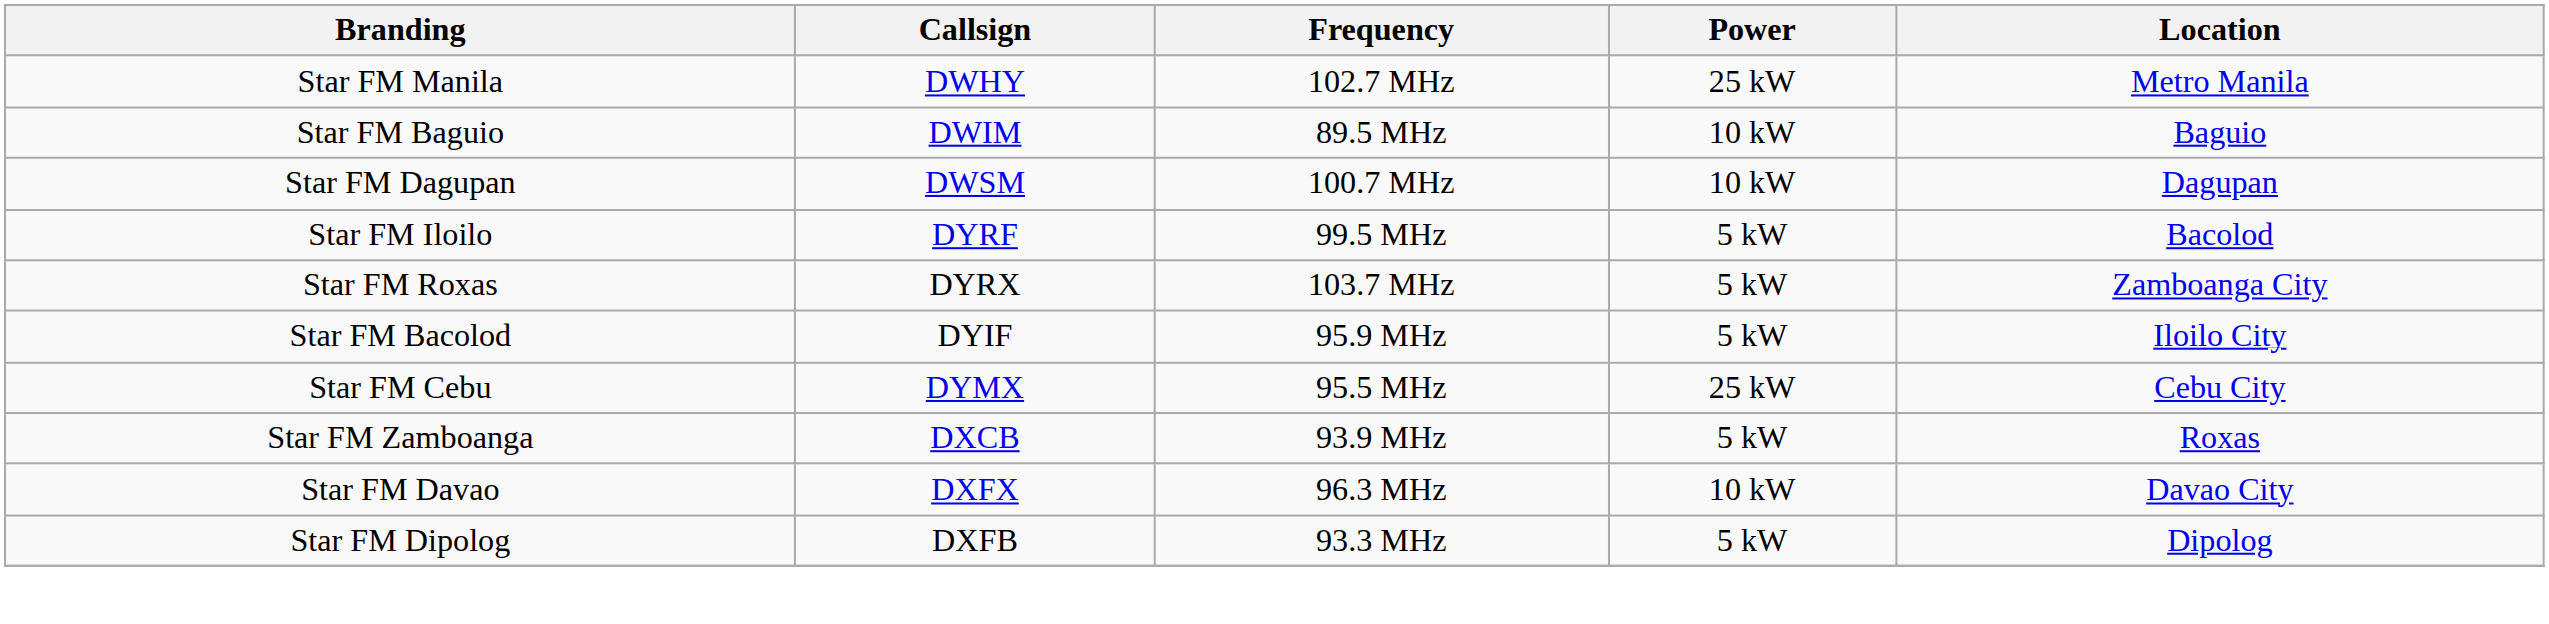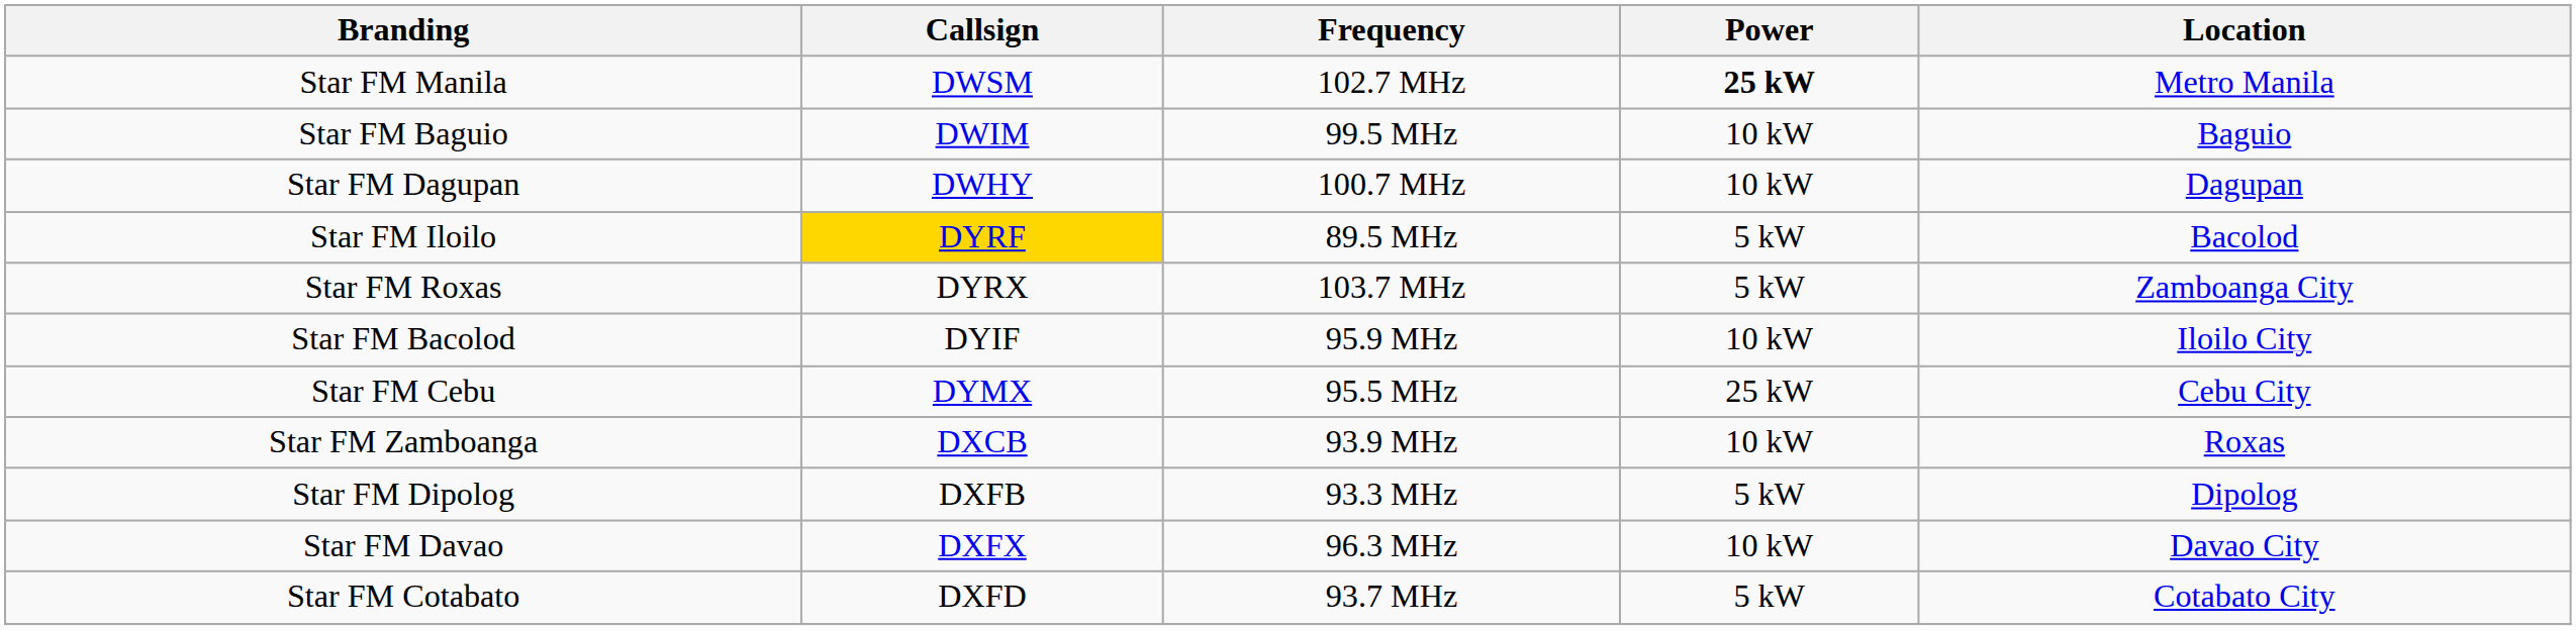Star FM Manila | Callsign: DWHY -> DWSM
Star FM Manila | Power: normal -> bold
Star FM Baguio | Frequency: 89.5 MHz -> 99.5 MHz
Star FM Dagupan | Callsign: DWSM -> DWHY
Star FM Iloilo | Callsign: no background -> gold background
Star FM Iloilo | Frequency: 99.5 MHz -> 89.5 MHz
Star FM Bacolod | Power: 5 kW -> 10 kW
Star FM Zamboanga | Power: 5 kW -> 10 kW
rows swapped: Star FM Dipolog <-> Star FM Davao
+ row: Star FM Cotabato | DXFD | 93.7 MHz | 5 kW | Cotabato City
